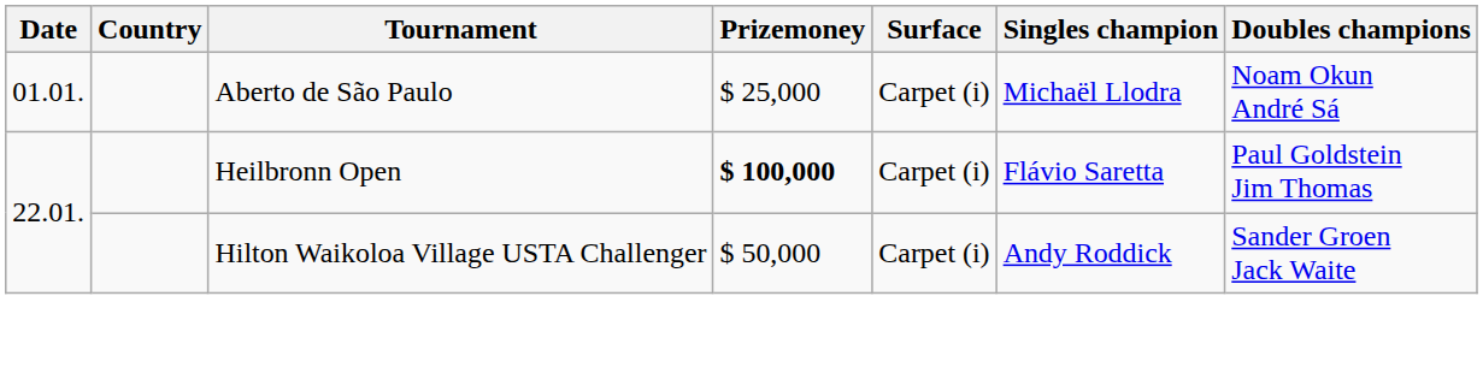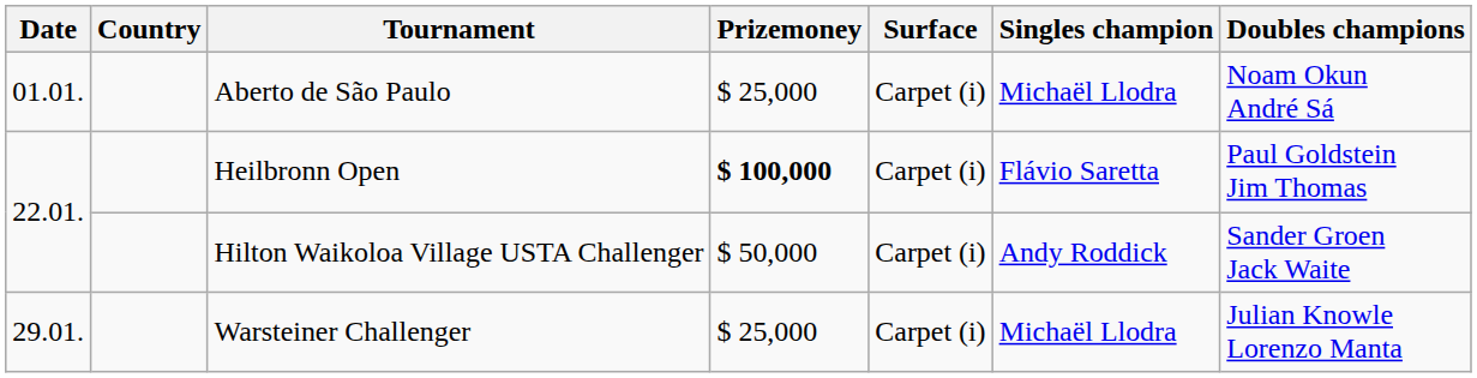+ row: 29.01. | Warsteiner Challenger | $ 25,000 | Carpet (i) | Michaël Llodra | Julian Knowle Lorenzo Manta
